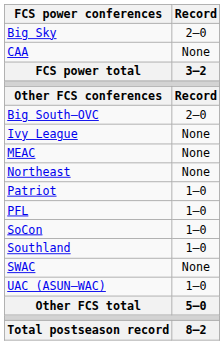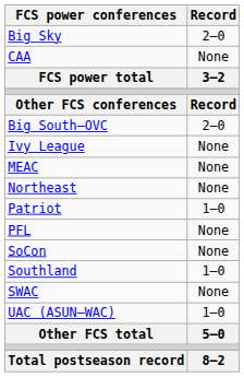PFL | Record: 1–0 -> None
SoCon | Record: 1–0 -> None
